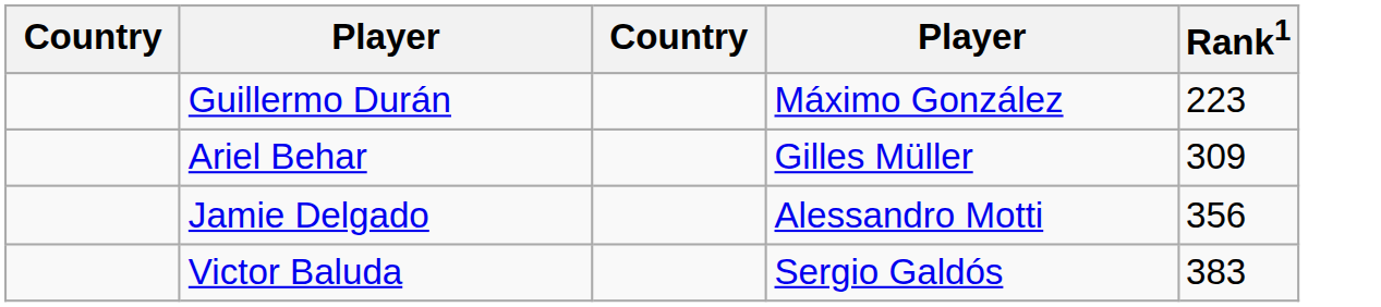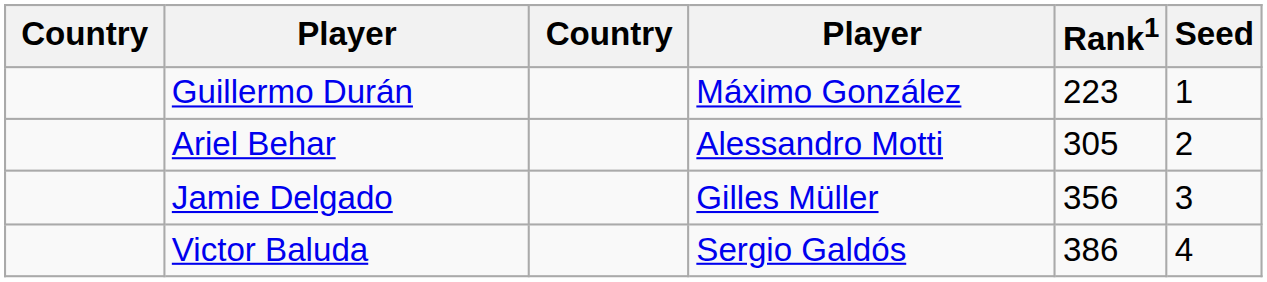+ column: Seed | 1 | 2 | 3 | 4
Ariel Behar | column 4: Gilles Müller -> Alessandro Motti
Ariel Behar | Rank1: 309 -> 305
Jamie Delgado | column 4: Alessandro Motti -> Gilles Müller
Victor Baluda | Rank1: 383 -> 386
